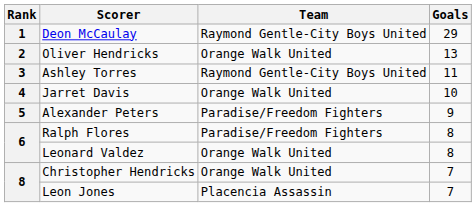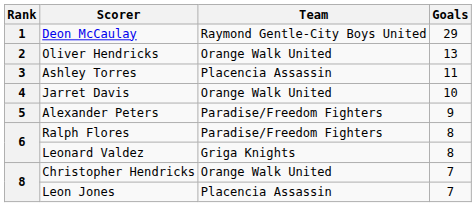Ashley Torres | Team: Raymond Gentle-City Boys United -> Placencia Assassin
Leonard Valdez | Team: Orange Walk United -> Griga Knights
